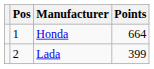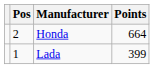Honda | Pos: 1 -> 2
Lada | Pos: 2 -> 1
